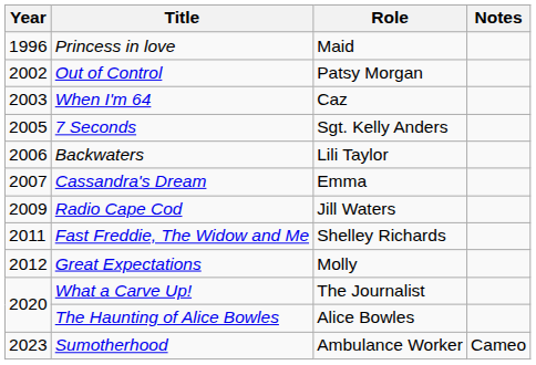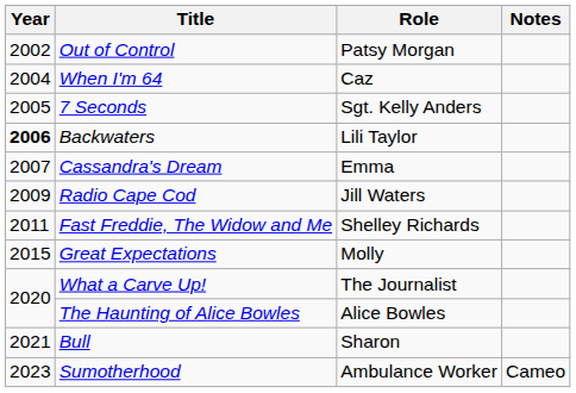- row: 1996 | Princess in love | Maid
When I'm 64 | Year: 2003 -> 2004
Backwaters | Year: normal -> bold
Great Expectations | Year: 2012 -> 2015
+ row: 2021 | Bull | Sharon
